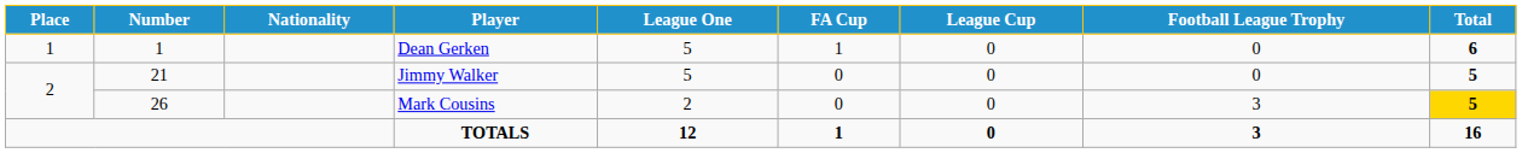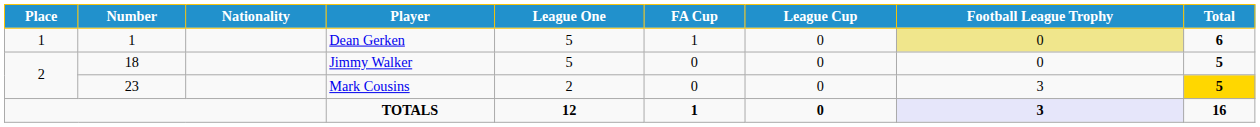Dean Gerken | Football League Trophy: no background -> khaki background
Jimmy Walker | Number: 21 -> 18
Mark Cousins | Number: 26 -> 23
TOTALS | Football League Trophy: no background -> lavender background
